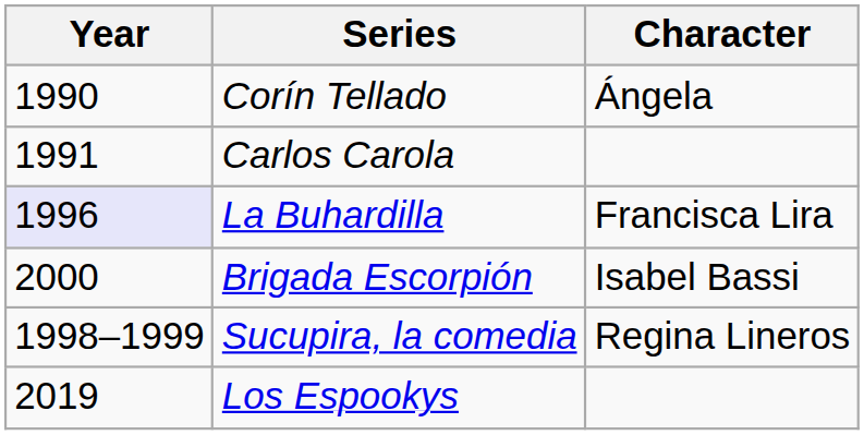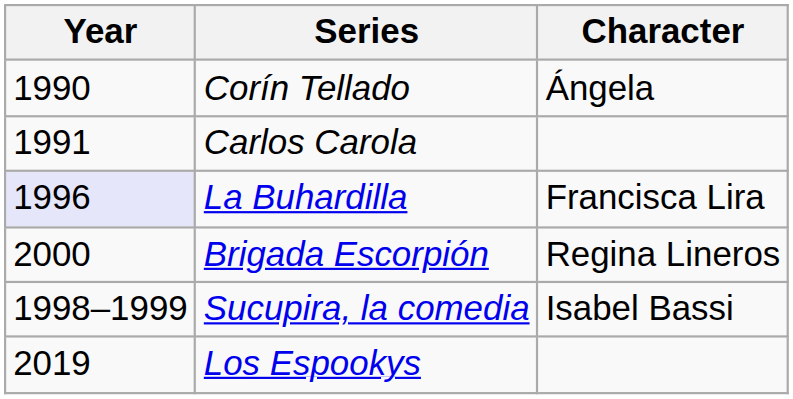Brigada Escorpión | Character: Isabel Bassi -> Regina Lineros
Sucupira, la comedia | Character: Regina Lineros -> Isabel Bassi
